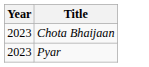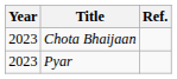+ column: Ref.
